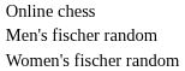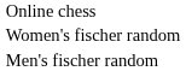rows swapped: Men's fischer random <-> Women's fischer random
